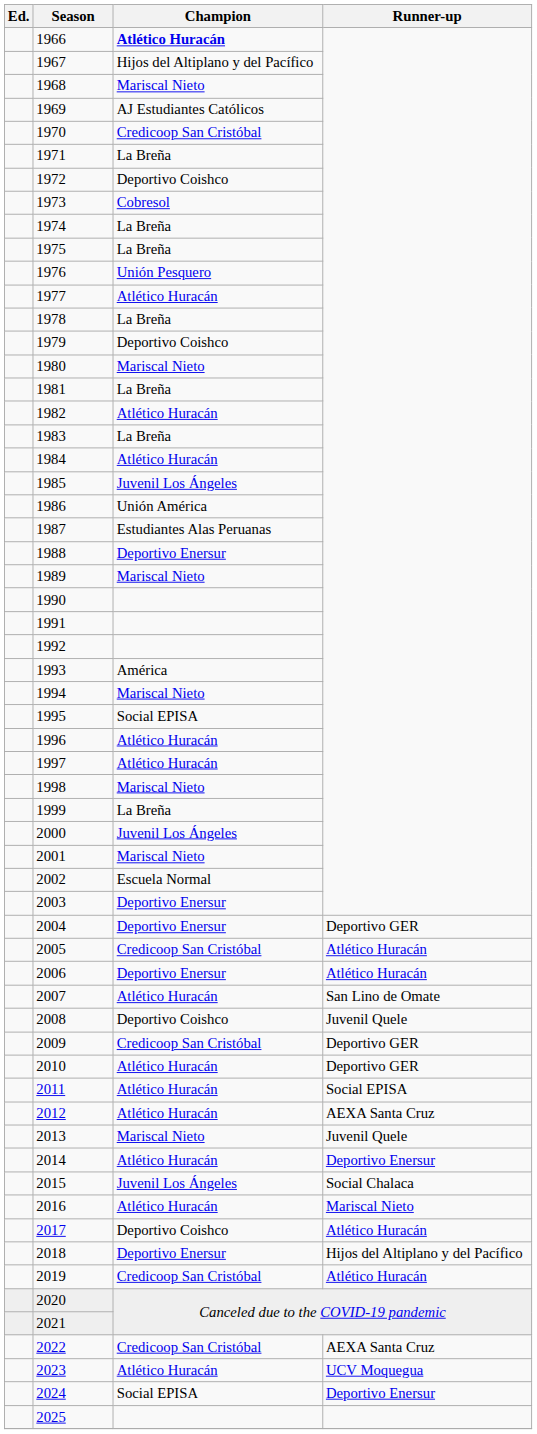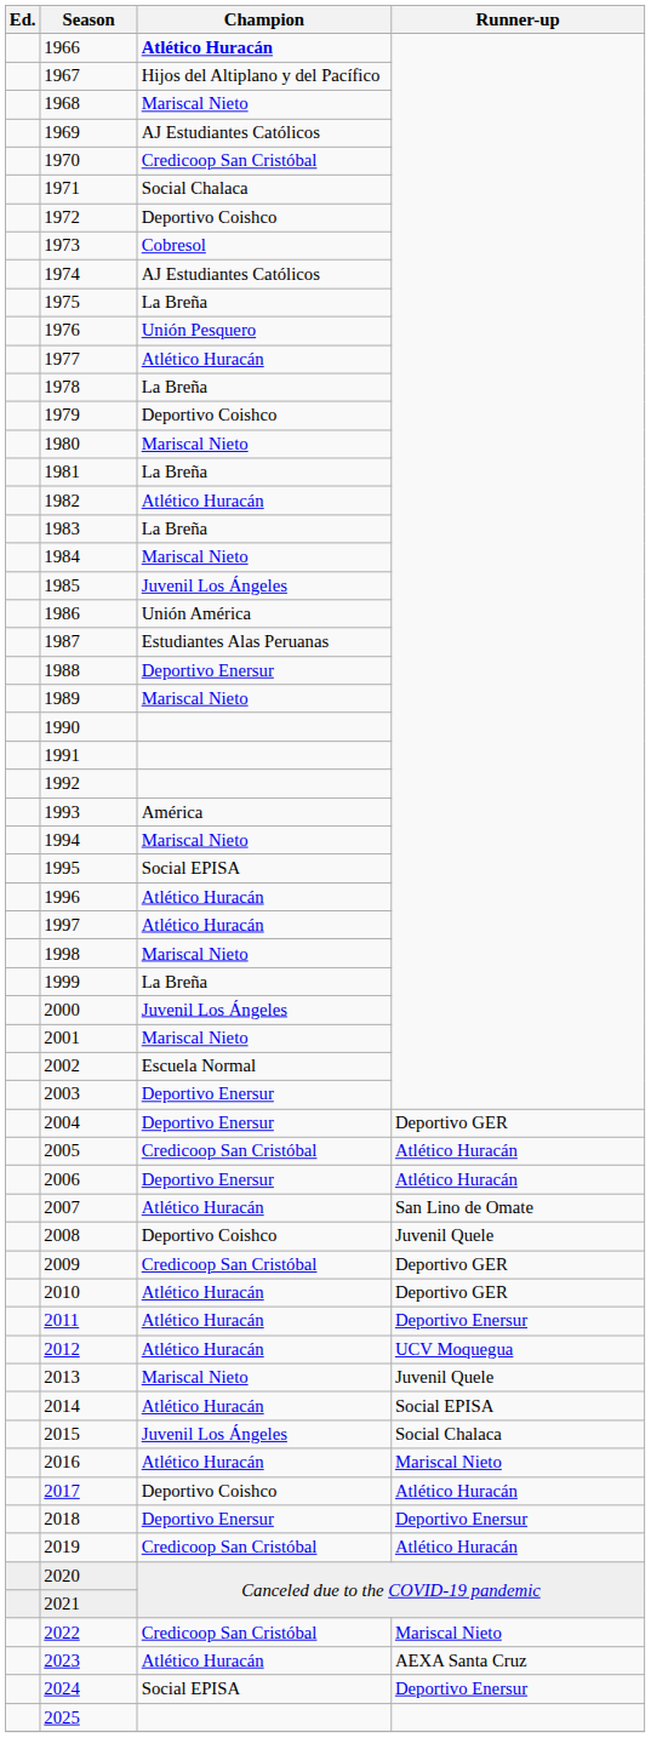1971 | Champion: La Breña -> Social Chalaca
1974 | Champion: La Breña -> AJ Estudiantes Católicos
1984 | Champion: Atlético Huracán -> Mariscal Nieto
2011 | Runner-up: Social EPISA -> Deportivo Enersur
2012 | Runner-up: AEXA Santa Cruz -> UCV Moquegua
2014 | Runner-up: Deportivo Enersur -> Social EPISA
2018 | Runner-up: Hijos del Altiplano y del Pacífico -> Deportivo Enersur
2022 | Runner-up: AEXA Santa Cruz -> Mariscal Nieto
2023 | Runner-up: UCV Moquegua -> AEXA Santa Cruz
